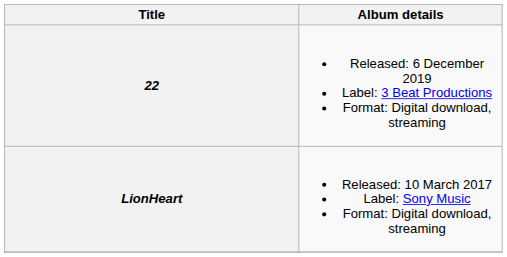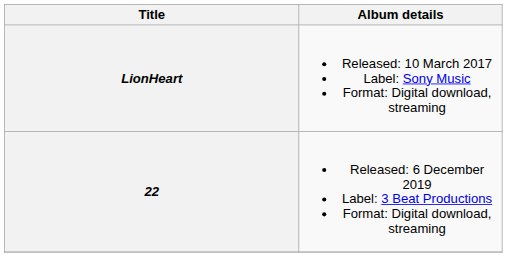rows swapped: LionHeart <-> 22
